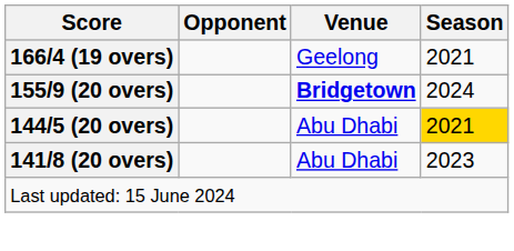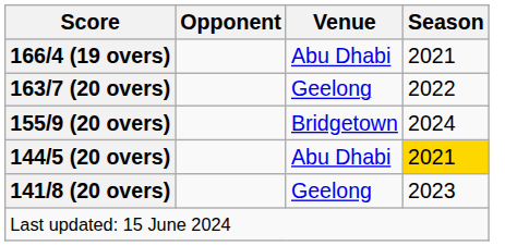166/4 (19 overs) | Venue: Geelong -> Abu Dhabi
+ row: 163/7 (20 overs) | Geelong | 2022
155/9 (20 overs) | Venue: bold -> normal
141/8 (20 overs) | Venue: Abu Dhabi -> Geelong
